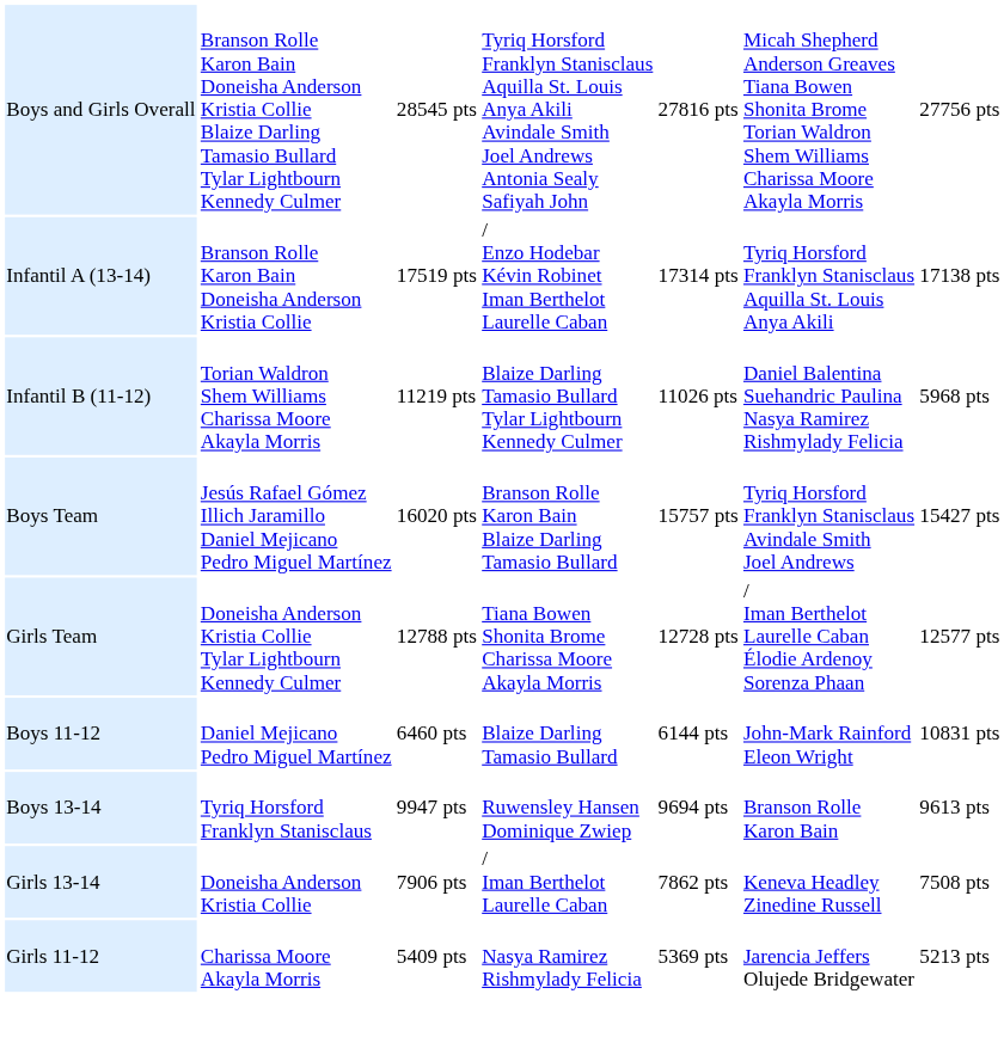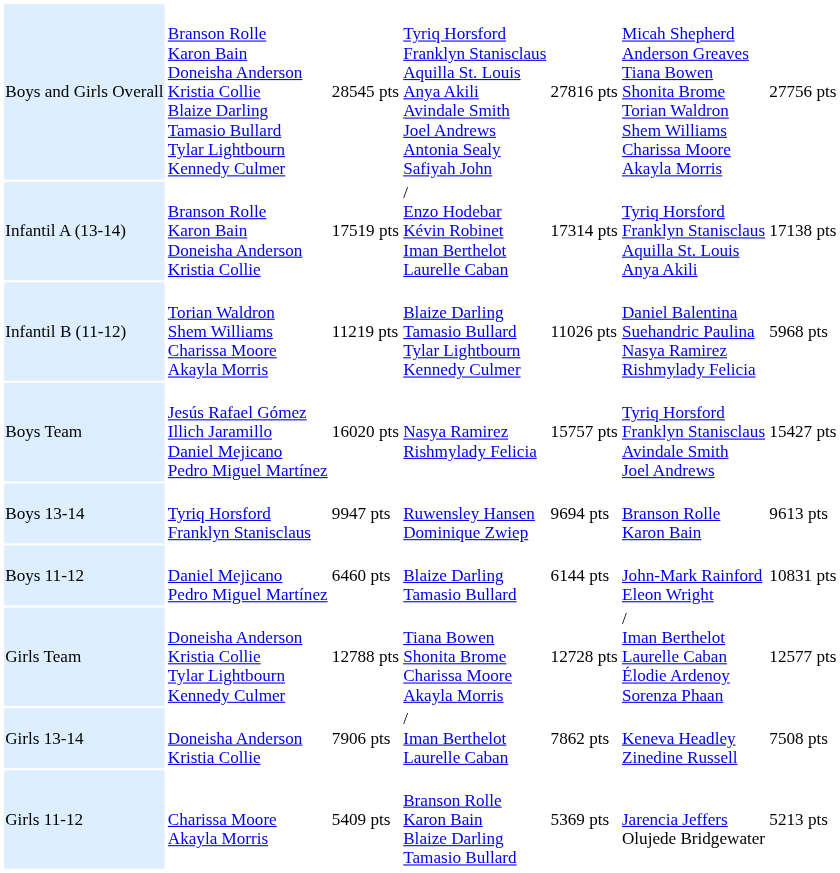Boys Team | column 4: Branson Rolle Karon Bain Blaize Darling Tamasio Bullard -> Nasya Ramirez Rishmylady Felicia
rows swapped: Boys 13-14 <-> Girls Team
Girls 11-12 | column 4: Nasya Ramirez Rishmylady Felicia -> Branson Rolle Karon Bain Blaize Darling Tamasio Bullard
